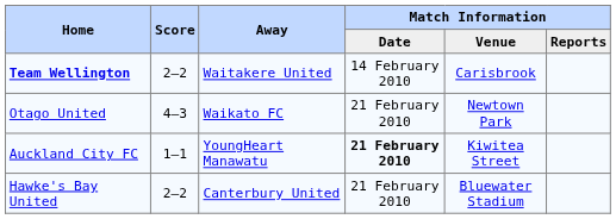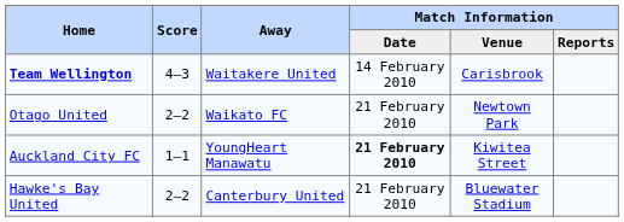Team Wellington | Score: 2–2 -> 4–3
Otago United | Score: 4–3 -> 2–2
